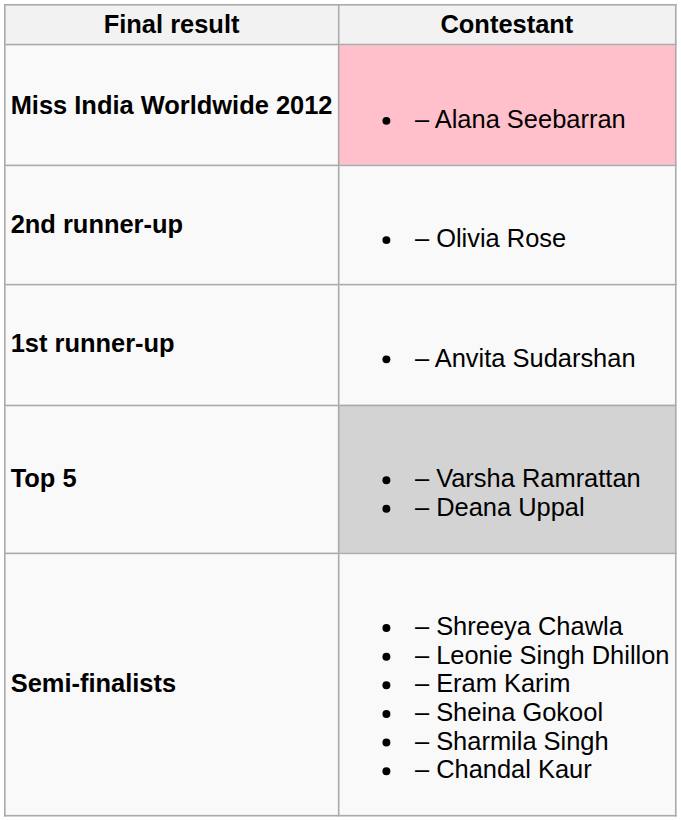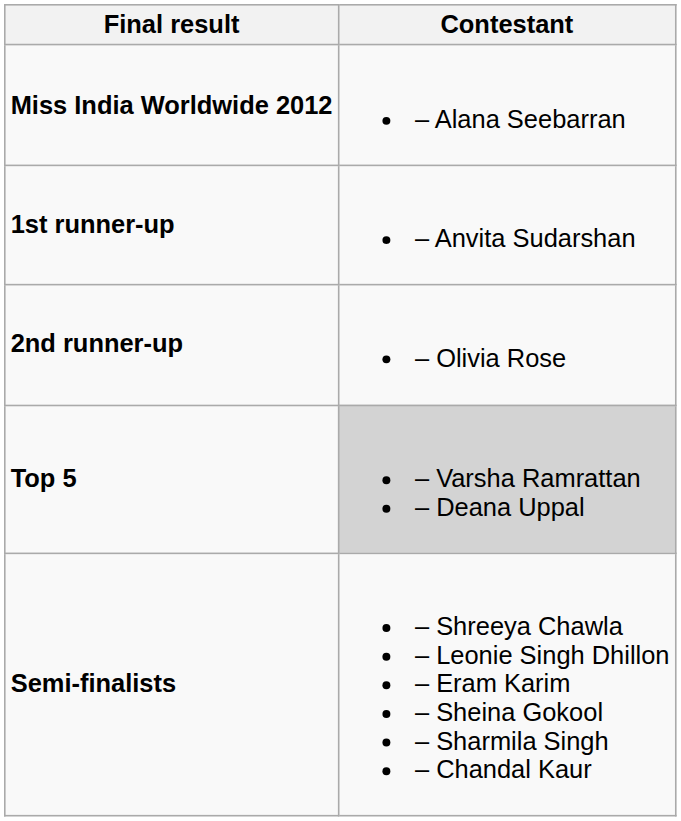Miss India Worldwide 2012 | Contestant: pink background -> no background
rows swapped: 1st runner-up <-> 2nd runner-up
